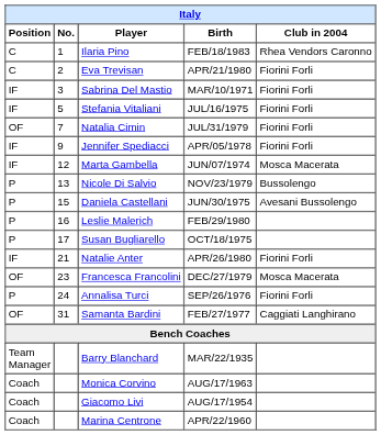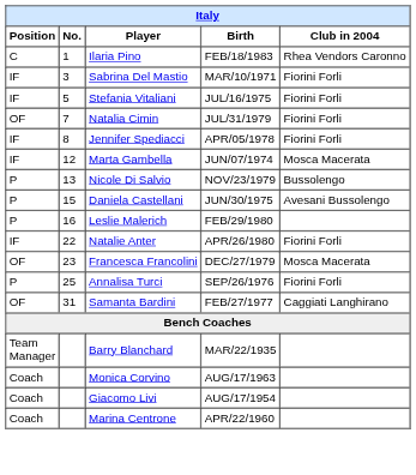- row: C | 2 | Eva Trevisan | APR/21/1980 | Fiorini Forli
Jennifer Spediacci | No.: 9 -> 8
- row: P | 17 | Susan Bugliarello | OCT/18/1975
Natalie Anter | No.: 21 -> 22
Annalisa Turci | No.: 24 -> 25
